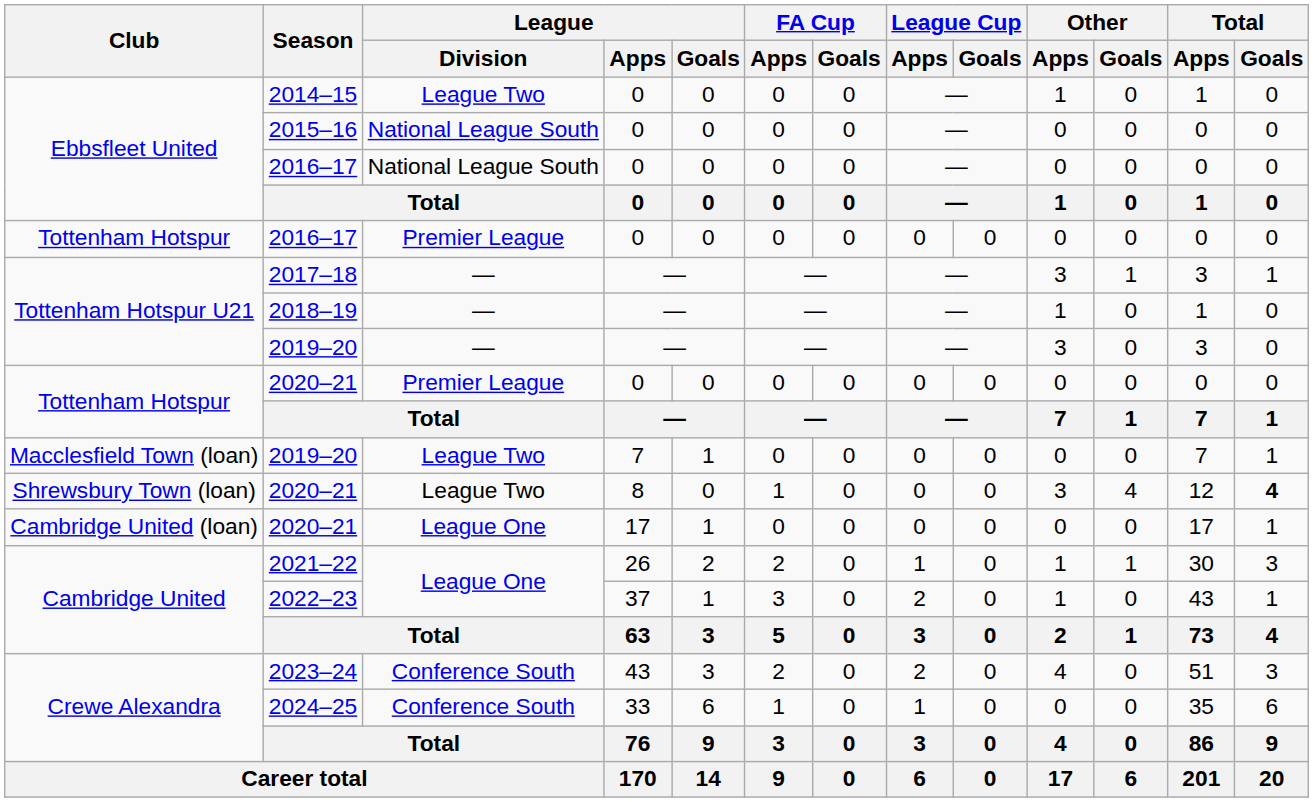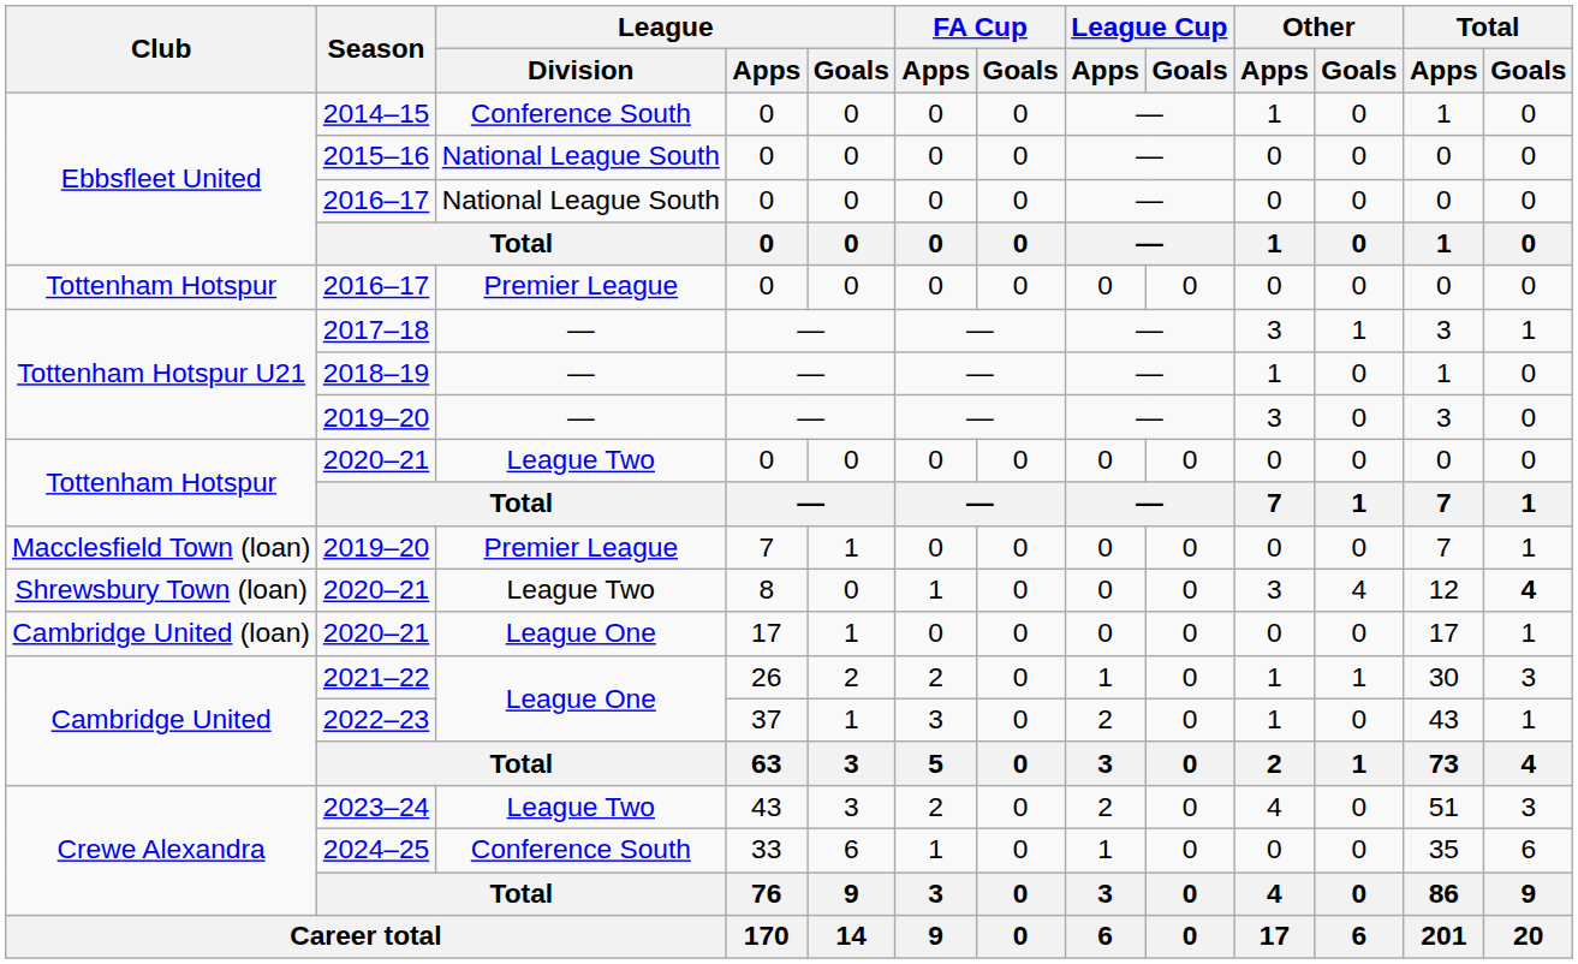2014–15 | League / Division: League Two -> Conference South
Tottenham Hotspur / 2020–21 | League / Division: Premier League -> League Two
Macclesfield Town (loan) / 2019–20 | League / Division: League Two -> Premier League
2023–24 | League / Division: Conference South -> League Two
